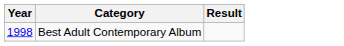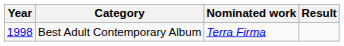+ column: Nominated work | Terra Firma
